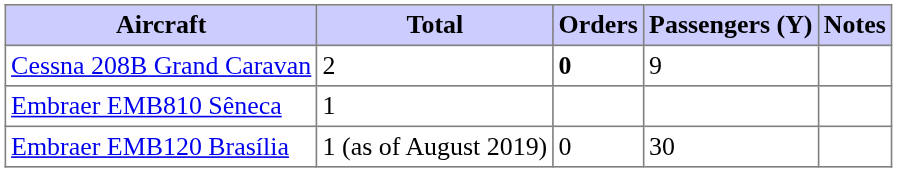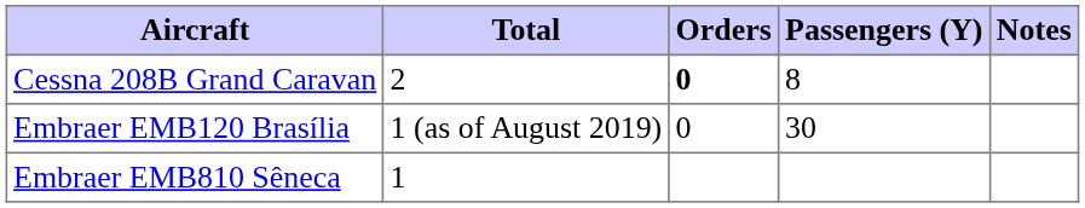Cessna 208B Grand Caravan | Passengers (Y): 9 -> 8
rows swapped: Embraer EMB120 Brasília <-> Embraer EMB810 Sêneca
